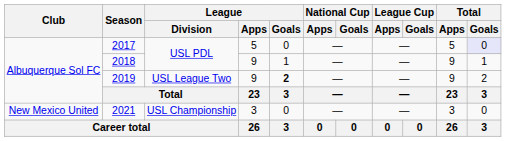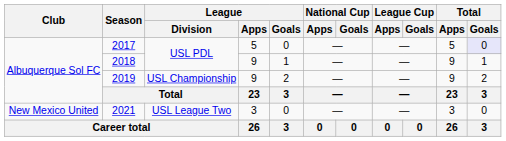2019 | League / Division: USL League Two -> USL Championship
2019 | League / Goals: bold -> normal
2021 | League / Division: USL Championship -> USL League Two
